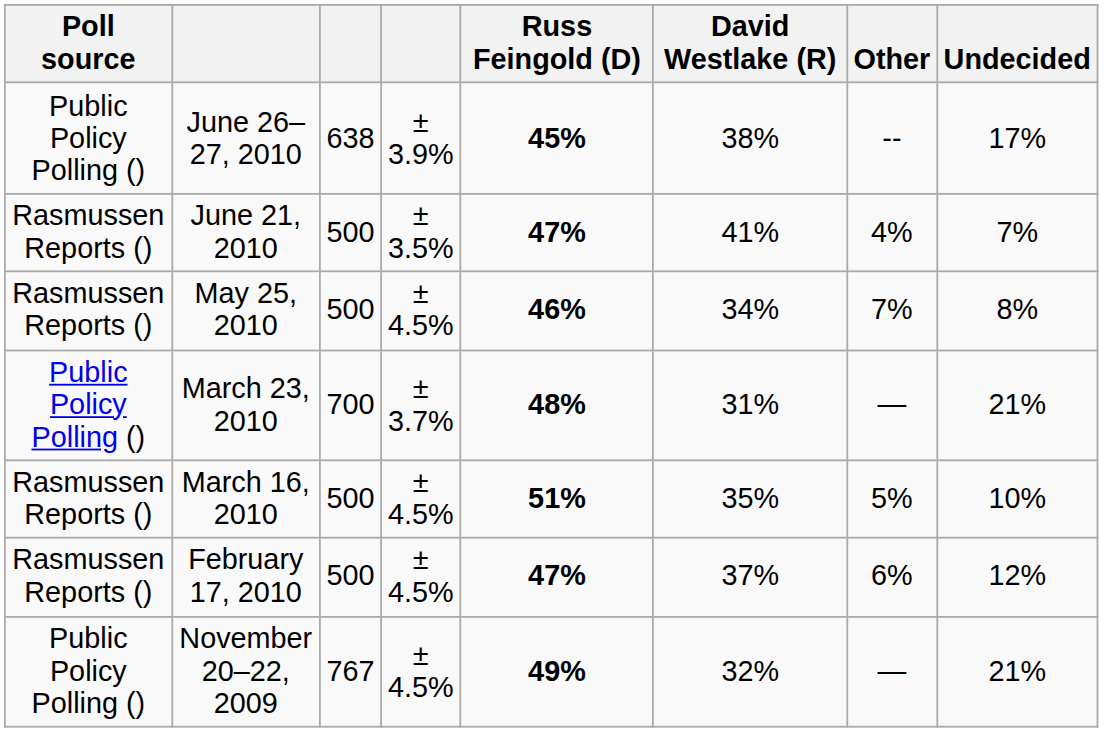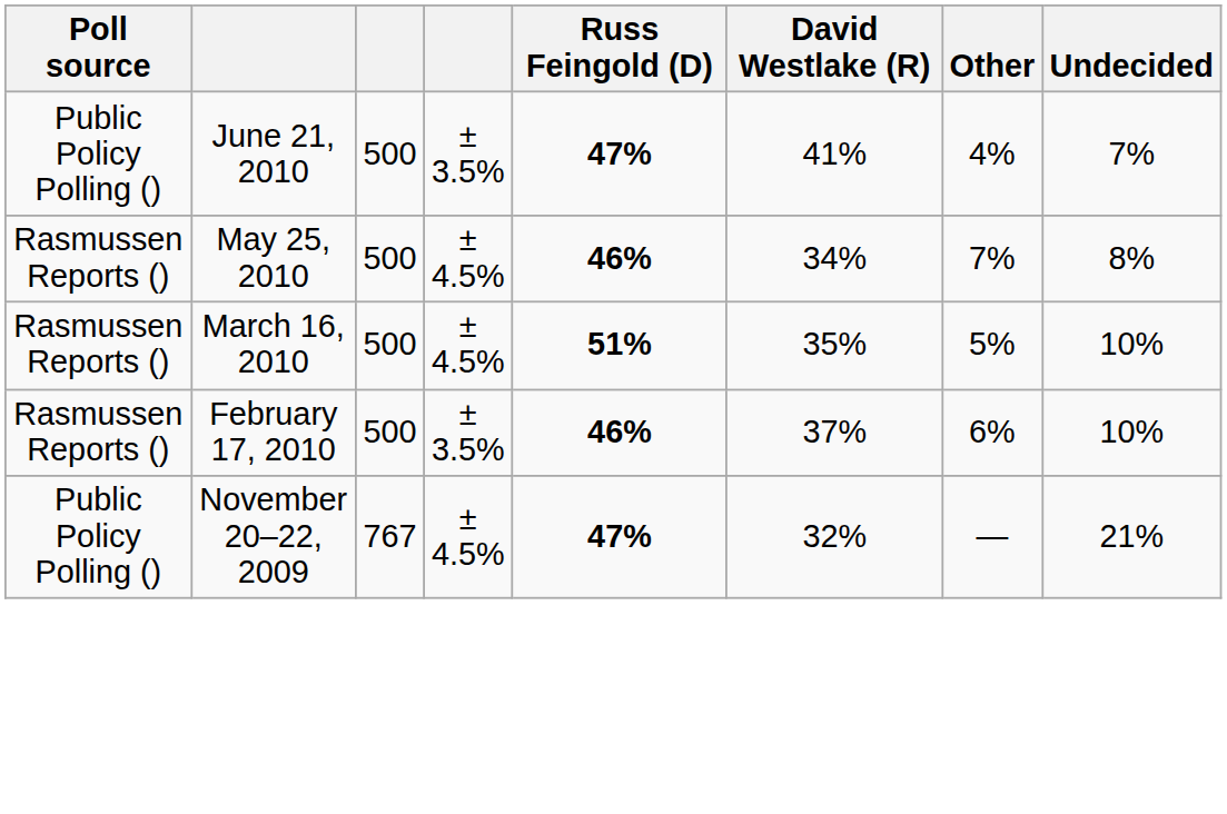- row: Public Policy Polling () | June 26–27, 2010 | 638 | ± 3.9% | 45% | 38% | -- | 17%
June 21, 2010 | Poll source: Rasmussen Reports () -> Public Policy Polling ()
- row: Public Policy Polling () | March 23, 2010 | 700 | ± 3.7% | 48% | 31% | — | 21%
February 17, 2010 | column 4: ± 4.5% -> ± 3.5%
February 17, 2010 | Russ Feingold (D): 47% -> 46%
February 17, 2010 | Undecided: 12% -> 10%
November 20–22, 2009 | Russ Feingold (D): 49% -> 47%
